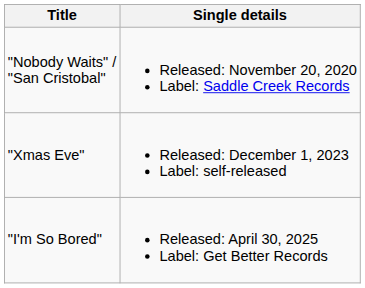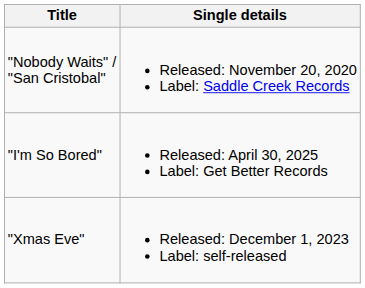rows swapped: "Xmas Eve" <-> "I'm So Bored"
